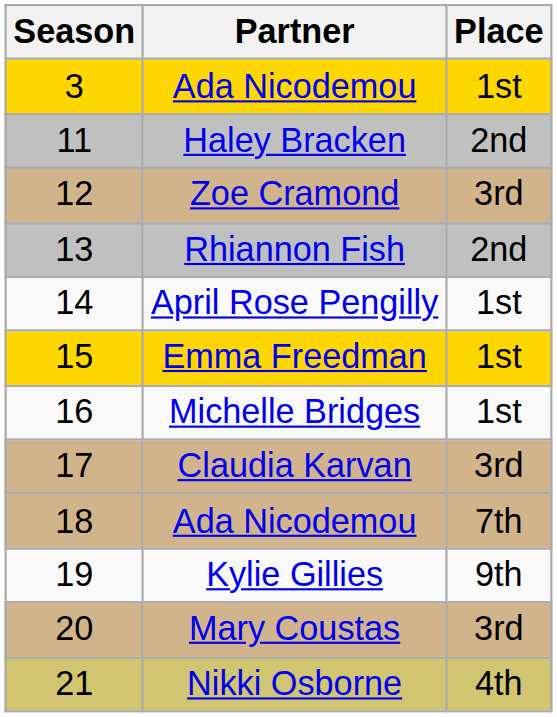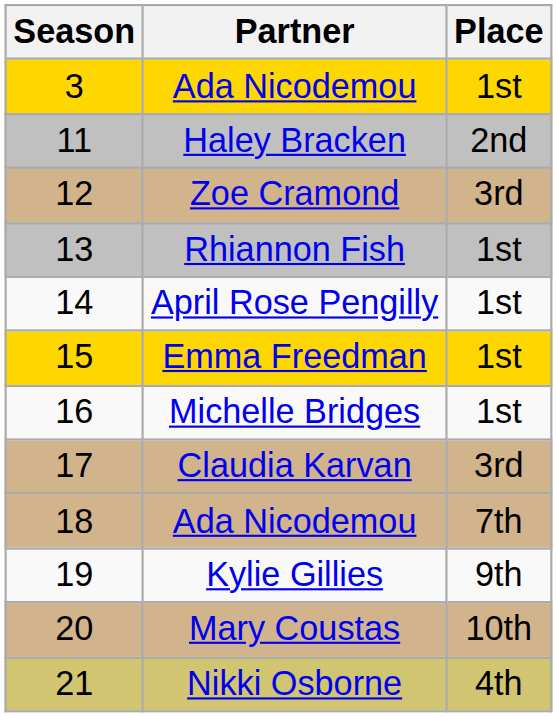Rhiannon Fish | Place: 2nd -> 1st
Mary Coustas | Place: 3rd -> 10th
